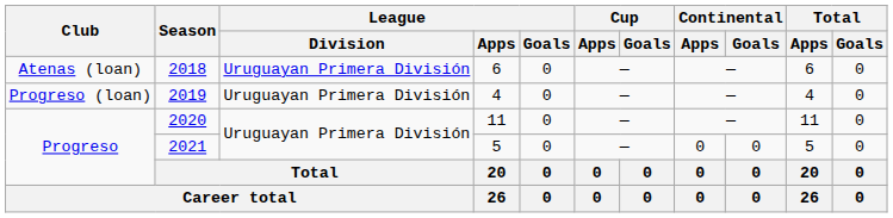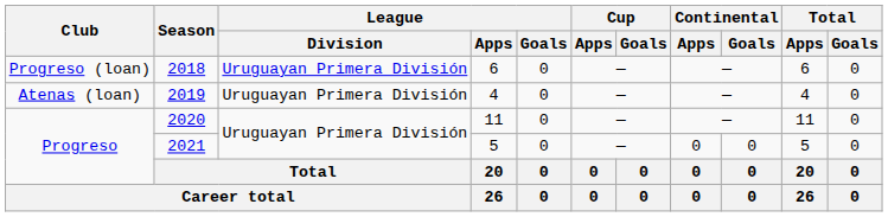2018 | Club: Atenas (loan) -> Progreso (loan)
2019 | Club: Progreso (loan) -> Atenas (loan)
